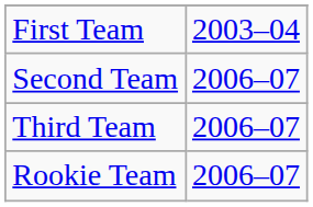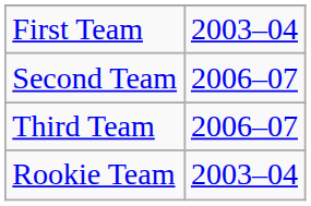Rookie Team | column 2: 2006–07 -> 2003–04
